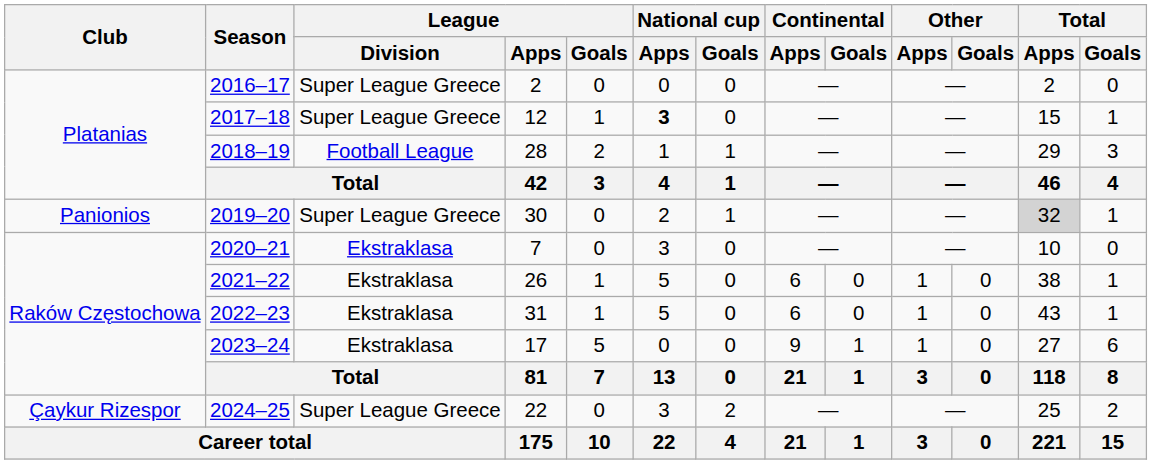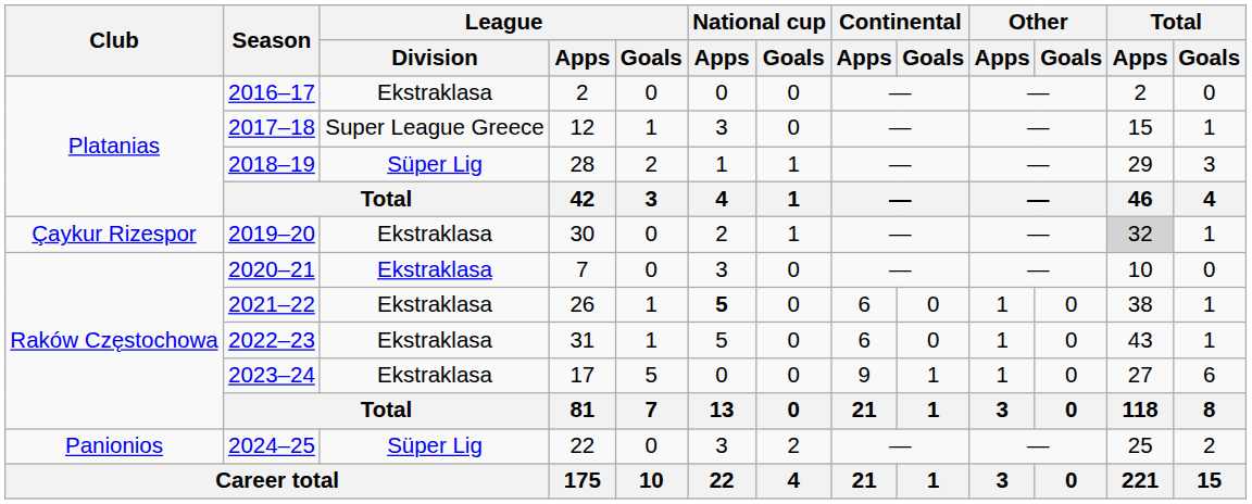2016–17 | League / Division: Super League Greece -> Ekstraklasa
2017–18 | National cup / Apps: bold -> normal
2018–19 | League / Division: Football League -> Süper Lig
2019–20 | Club: Panionios -> Çaykur Rizespor
2019–20 | League / Division: Super League Greece -> Ekstraklasa
2021–22 | National cup / Apps: normal -> bold
2024–25 | Club: Çaykur Rizespor -> Panionios
2024–25 | League / Division: Super League Greece -> Süper Lig
